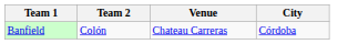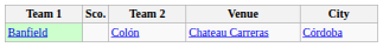+ column: Sco.
